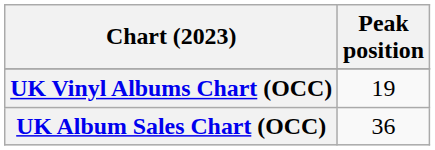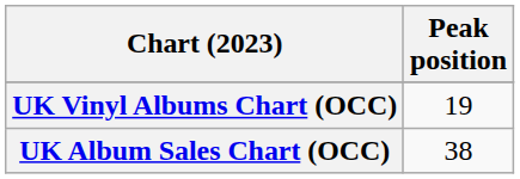UK Album Sales Chart (OCC) | Peak position: 36 -> 38
